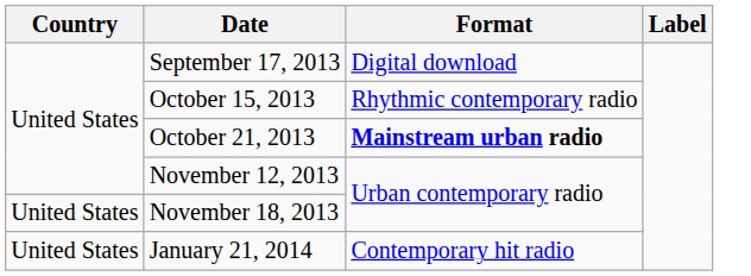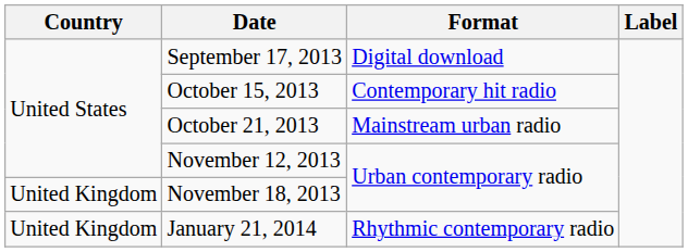October 15, 2013 | Format: Rhythmic contemporary radio -> Contemporary hit radio
October 21, 2013 | Format: bold -> normal
November 18, 2013 | Country: United States -> United Kingdom
January 21, 2014 | Country: United States -> United Kingdom
January 21, 2014 | Format: Contemporary hit radio -> Rhythmic contemporary radio
